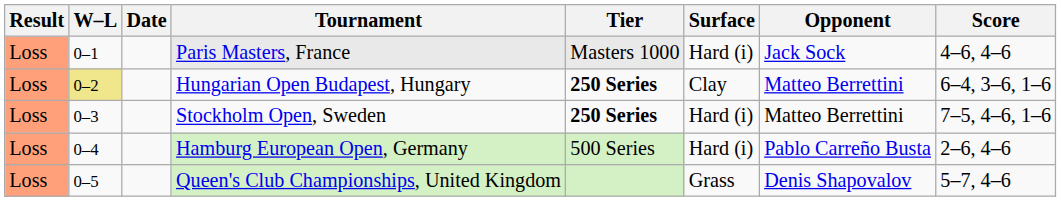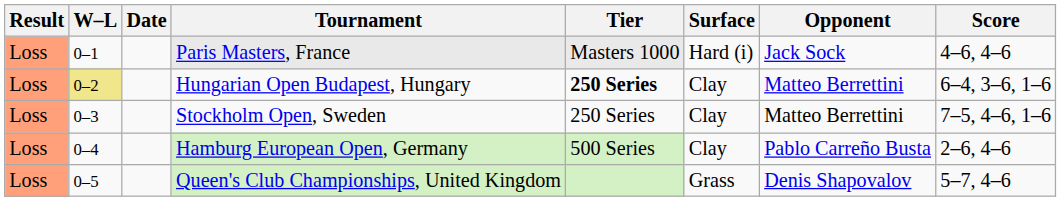Stockholm Open, Sweden | Tier: bold -> normal
Stockholm Open, Sweden | Surface: Hard (i) -> Clay
Hamburg European Open, Germany | Surface: Hard (i) -> Clay
